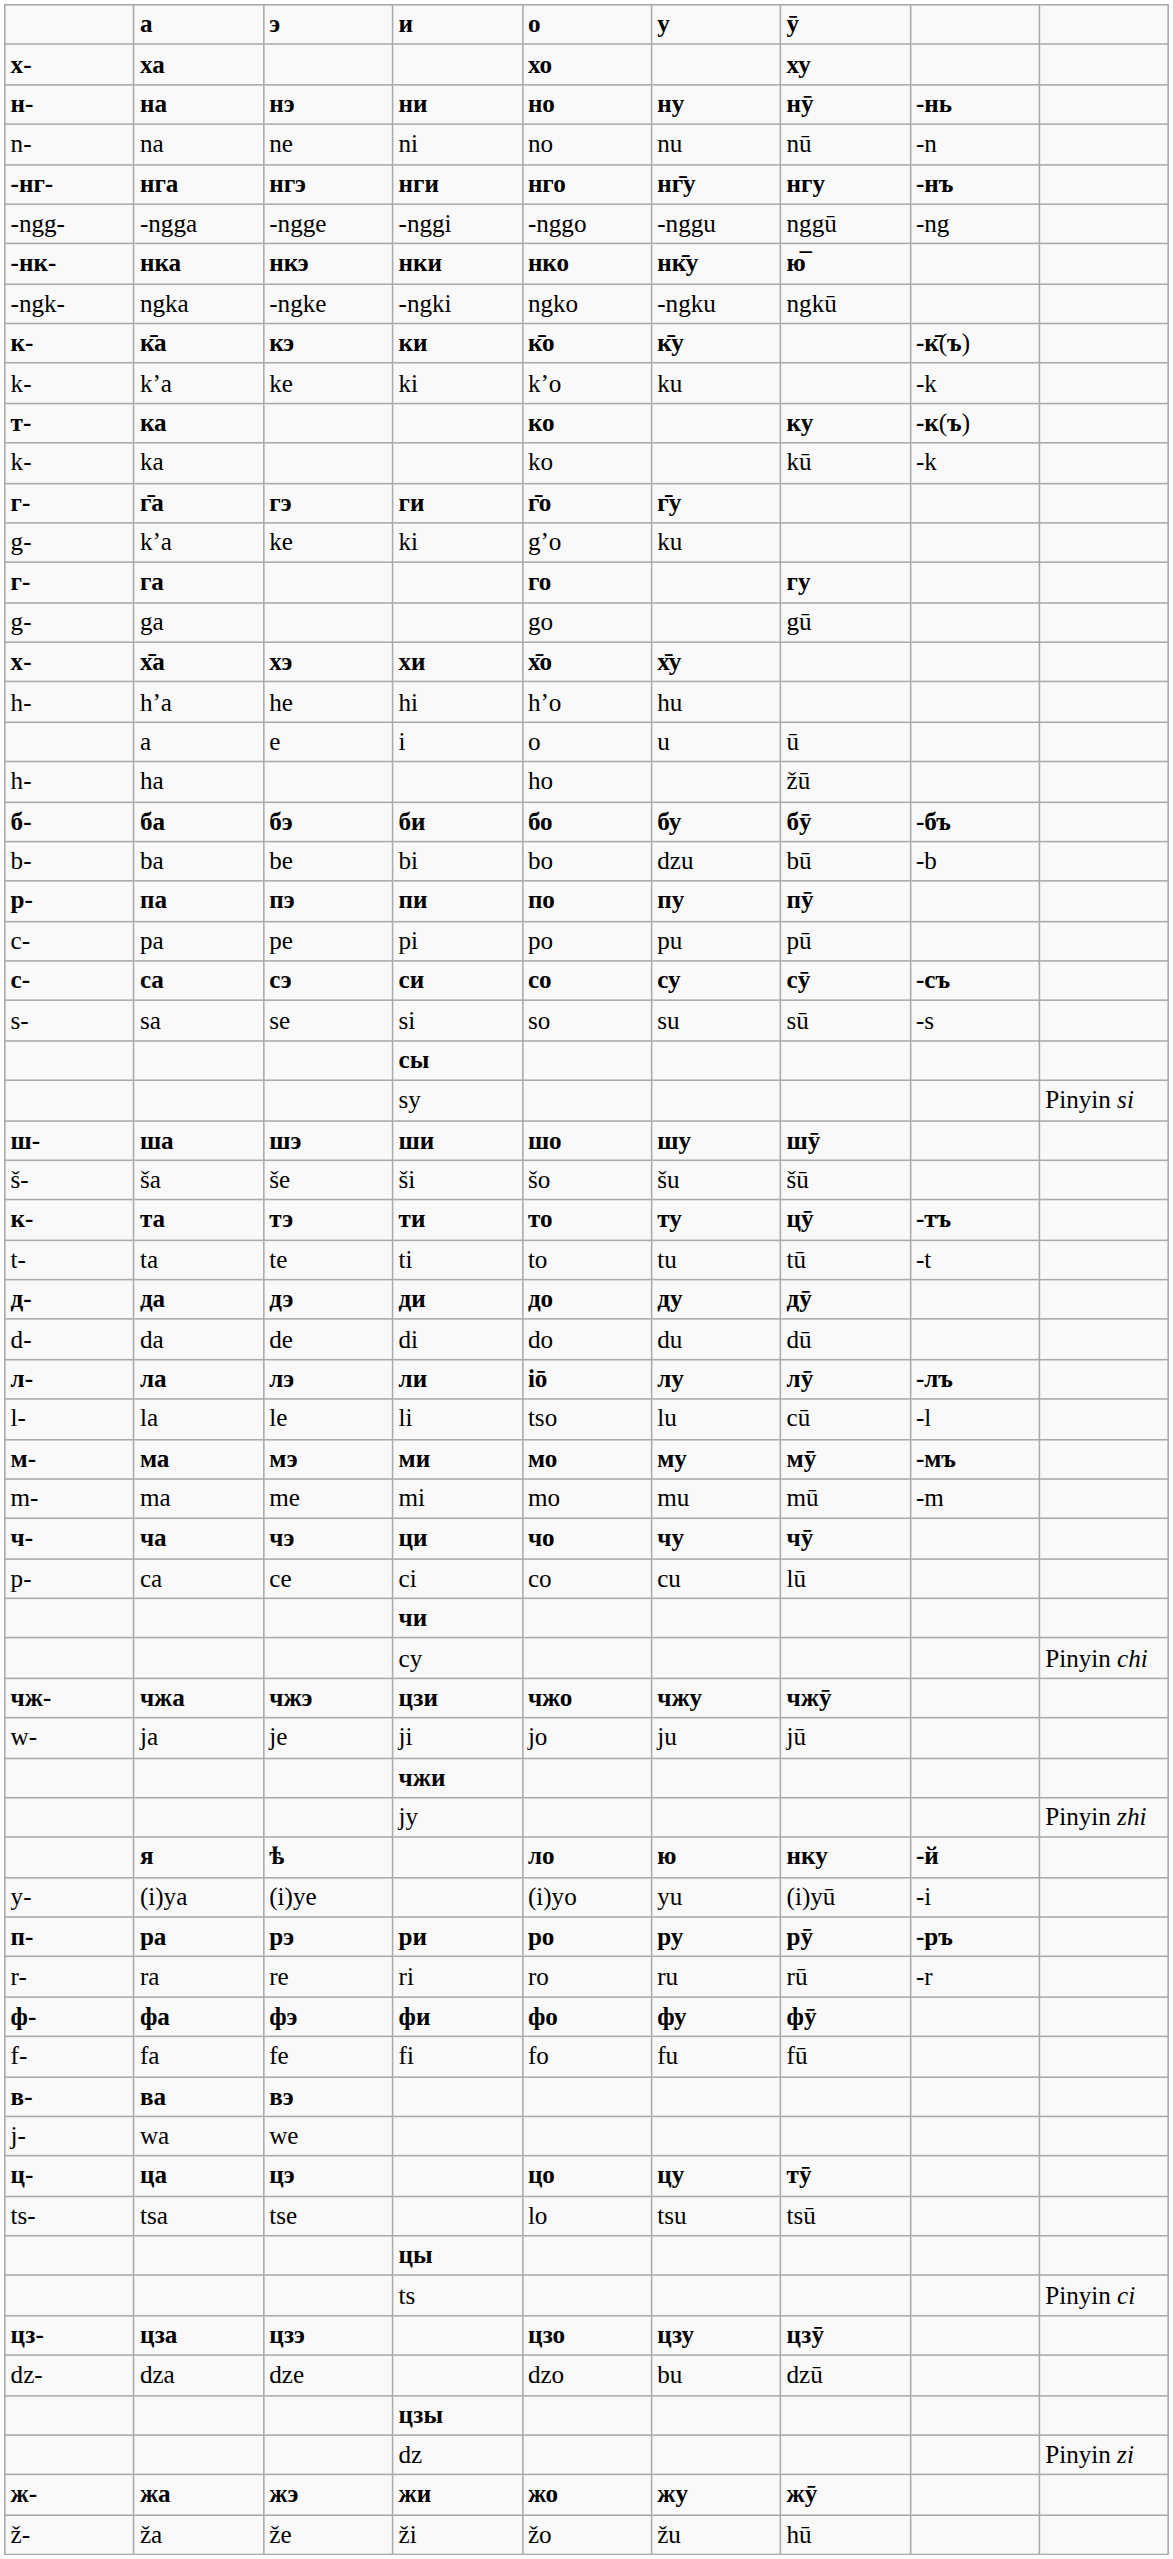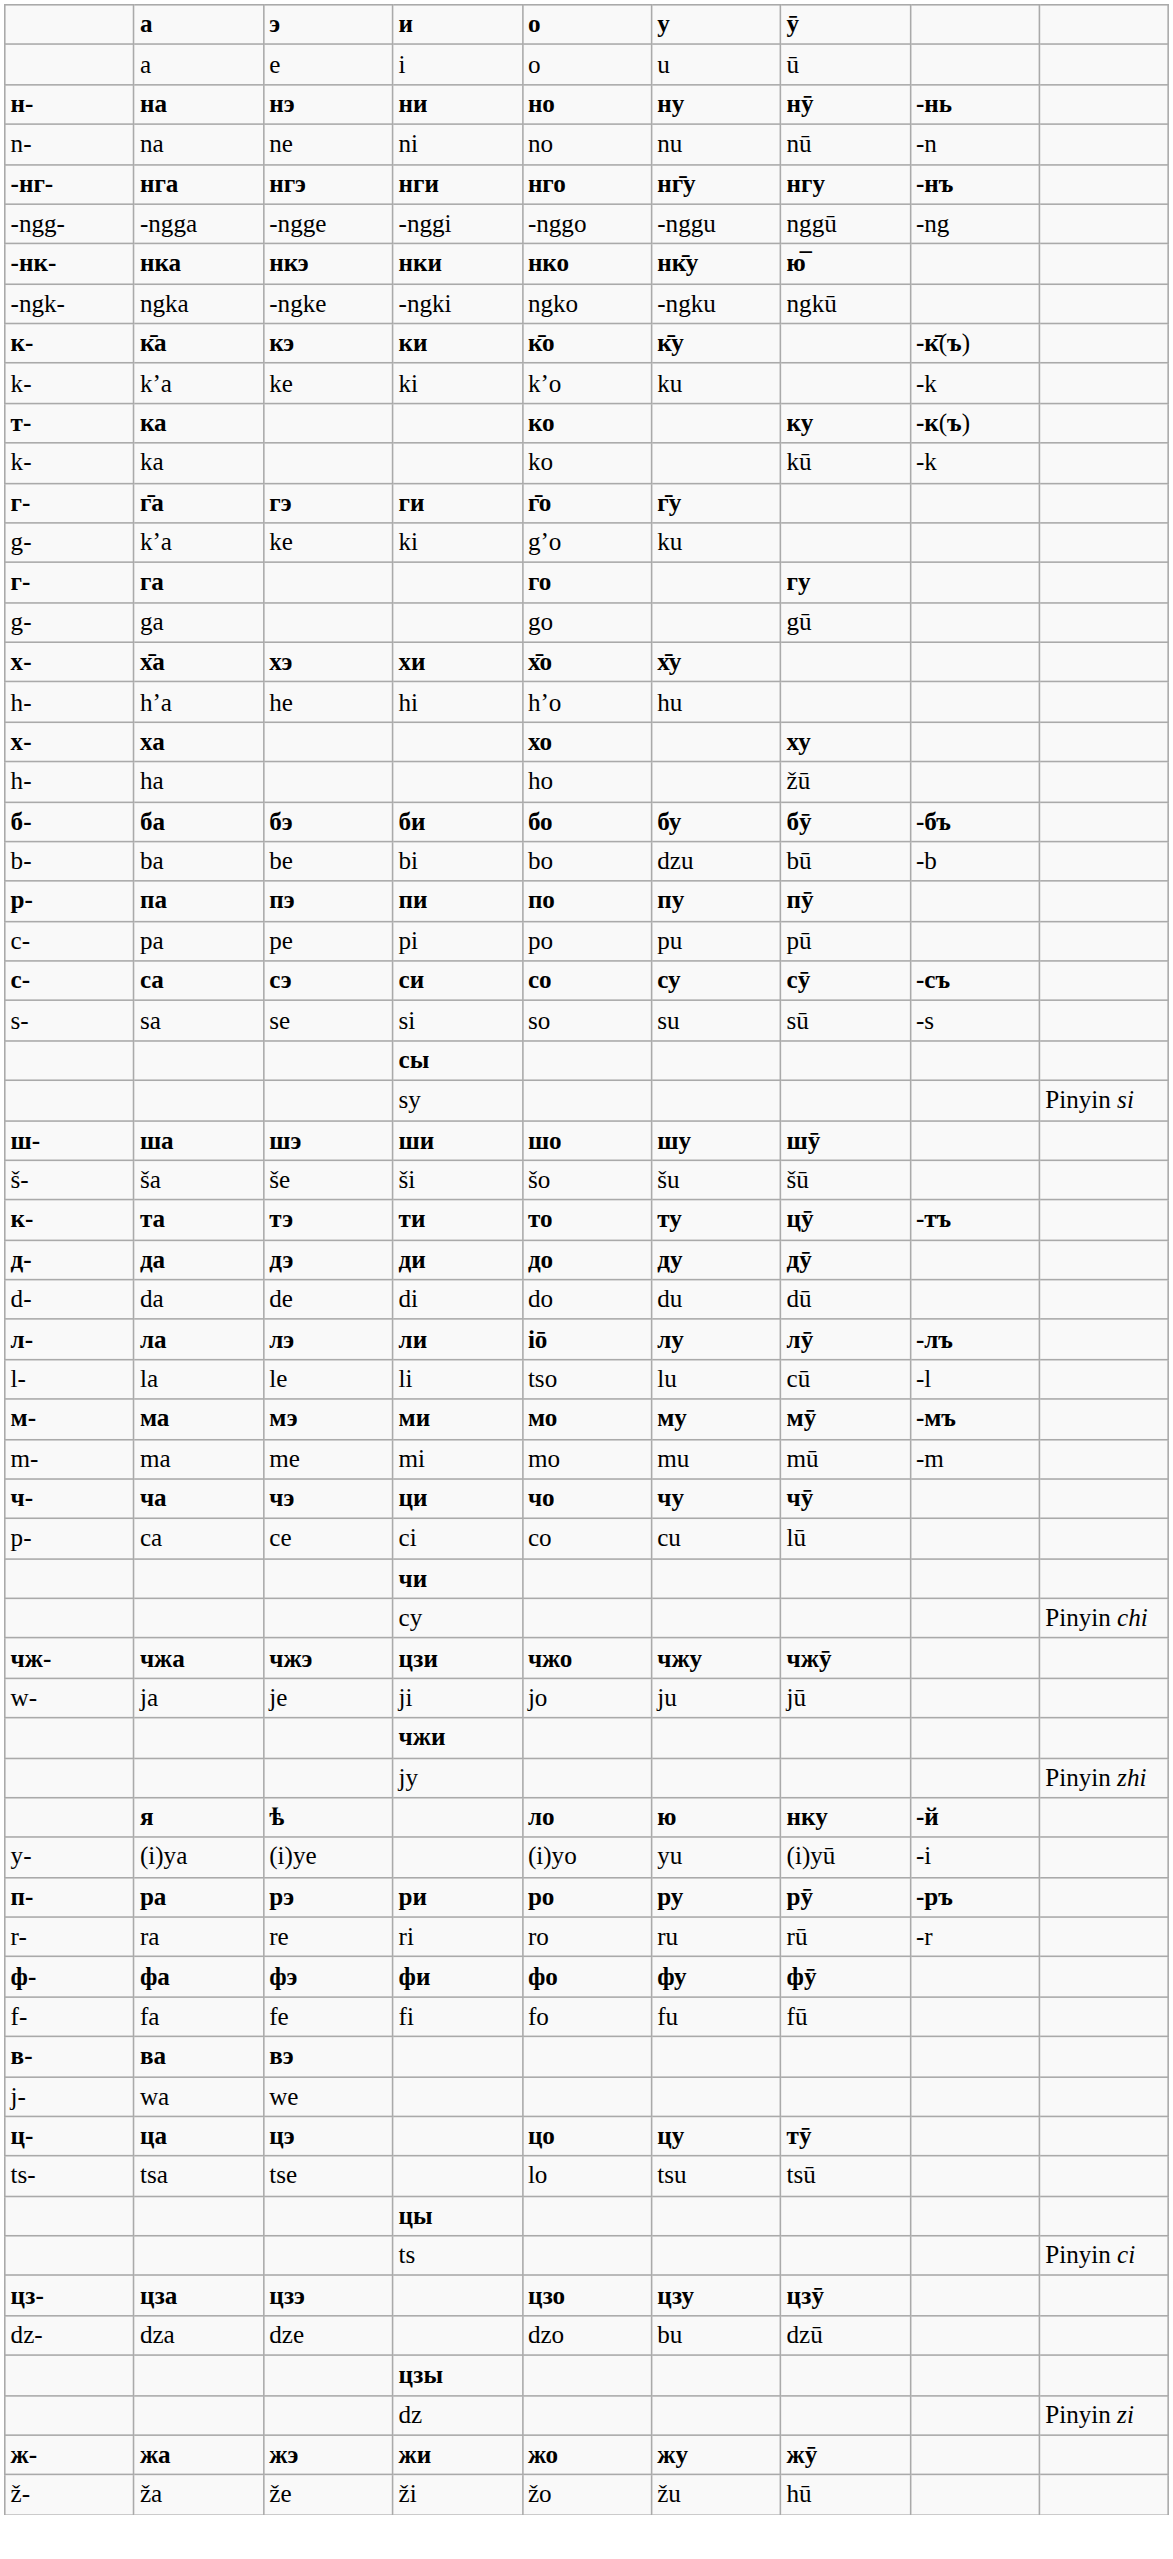rows swapped: a <-> ха
- row: t- | ta | te | ti | to | tu | tū | -t
